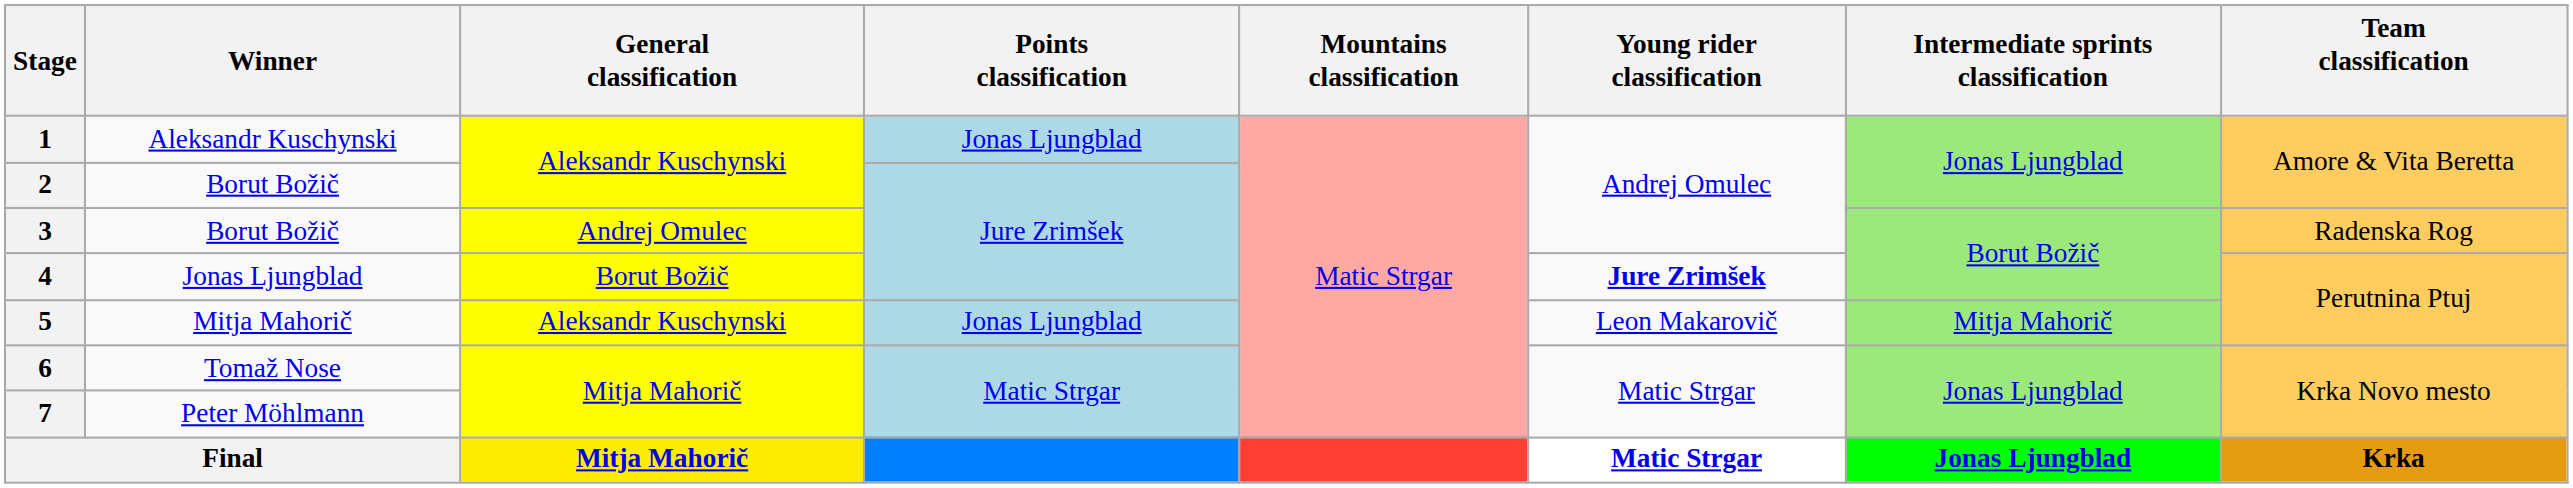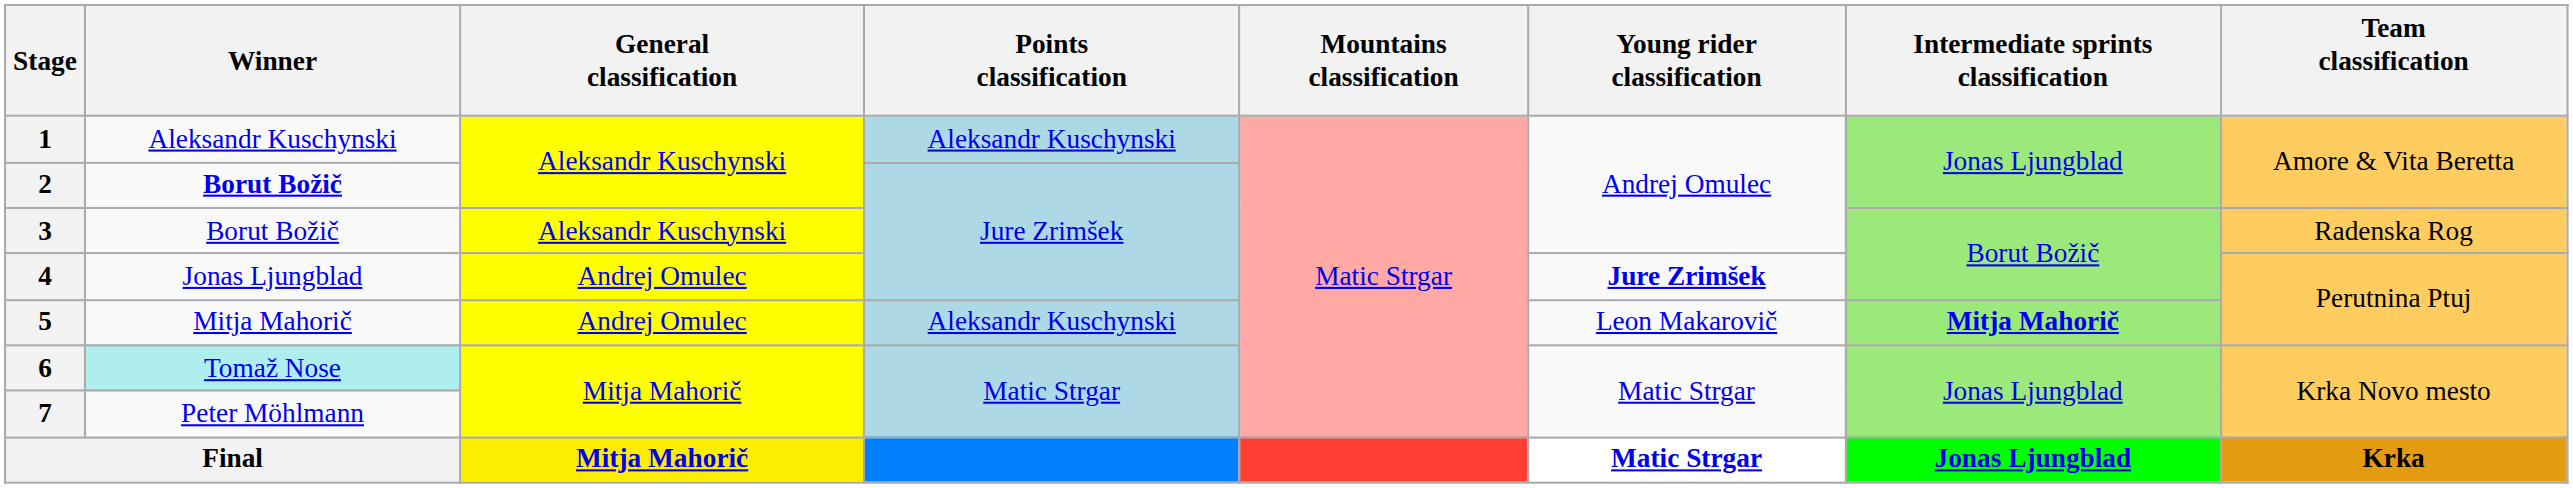1 | Points classification: Jonas Ljungblad -> Aleksandr Kuschynski
2 | Winner: normal -> bold
3 | General classification: Andrej Omulec -> Aleksandr Kuschynski
4 | General classification: Borut Božič -> Andrej Omulec
5 | General classification: Aleksandr Kuschynski -> Andrej Omulec
5 | Points classification: Jonas Ljungblad -> Aleksandr Kuschynski
5 | Intermediate sprints classification: normal -> bold
6 | Winner: no background -> paleturquoise background
